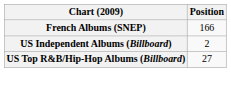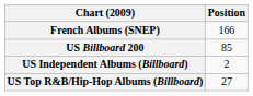+ row: US Billboard 200 | 85
